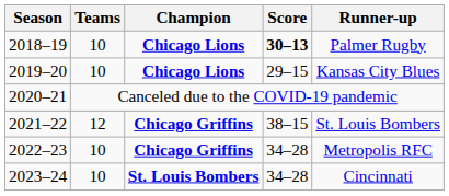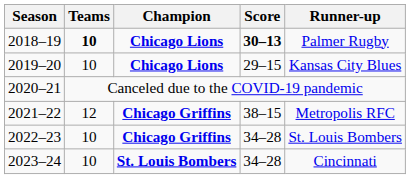2018–19 | Teams: normal -> bold
2021–22 | Runner-up: St. Louis Bombers -> Metropolis RFC
2022–23 | Runner-up: Metropolis RFC -> St. Louis Bombers
